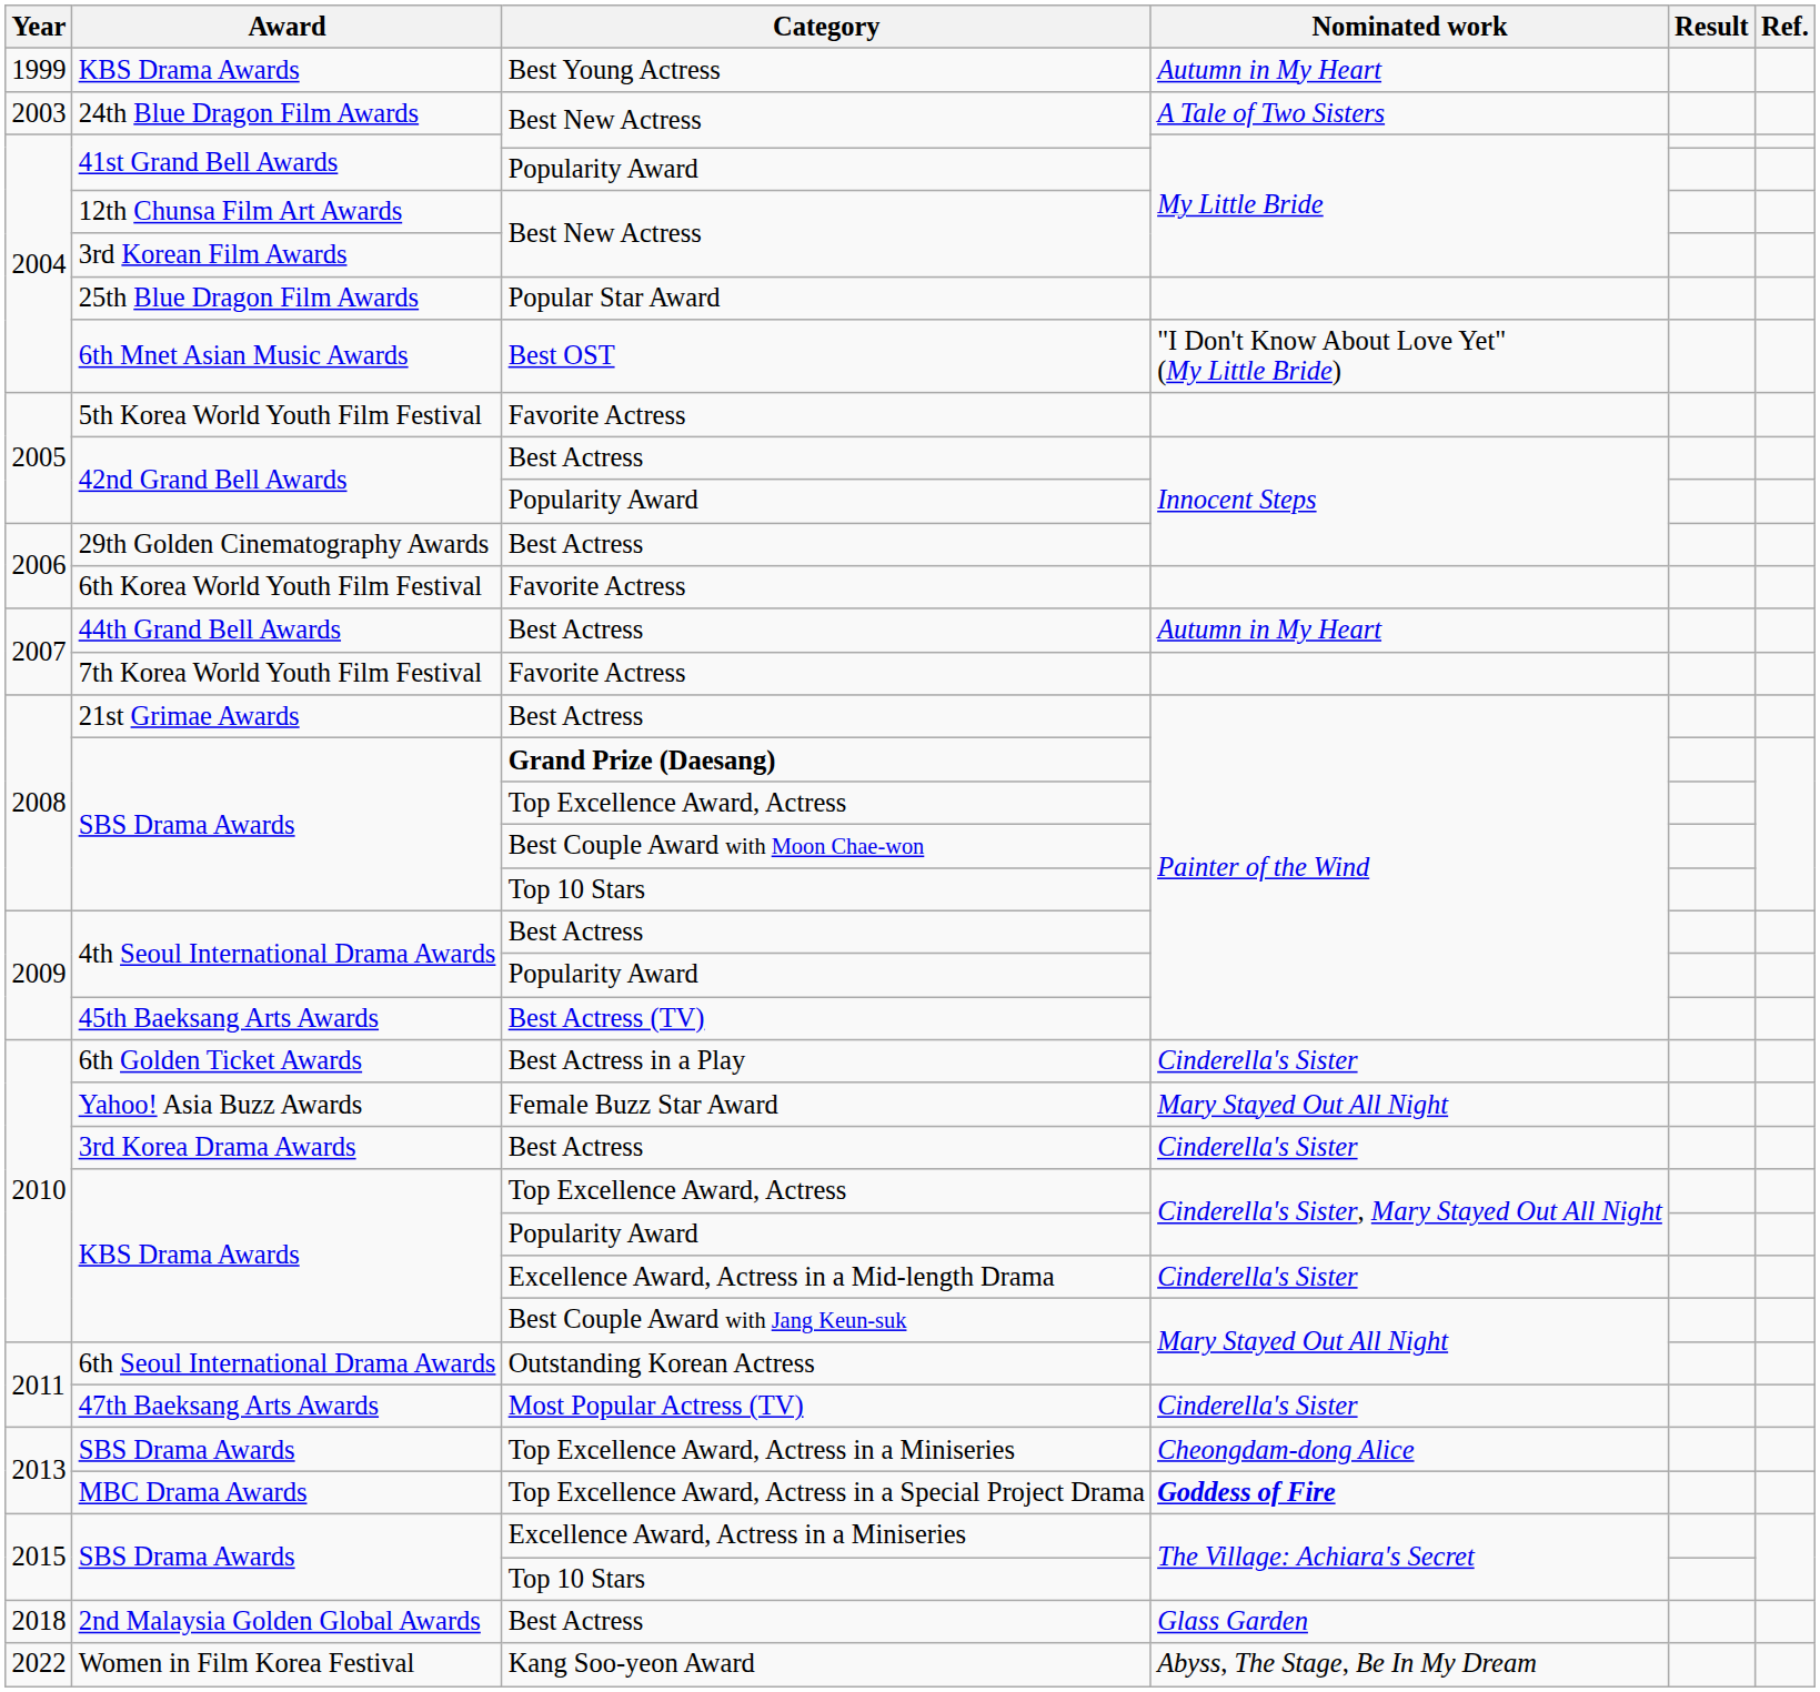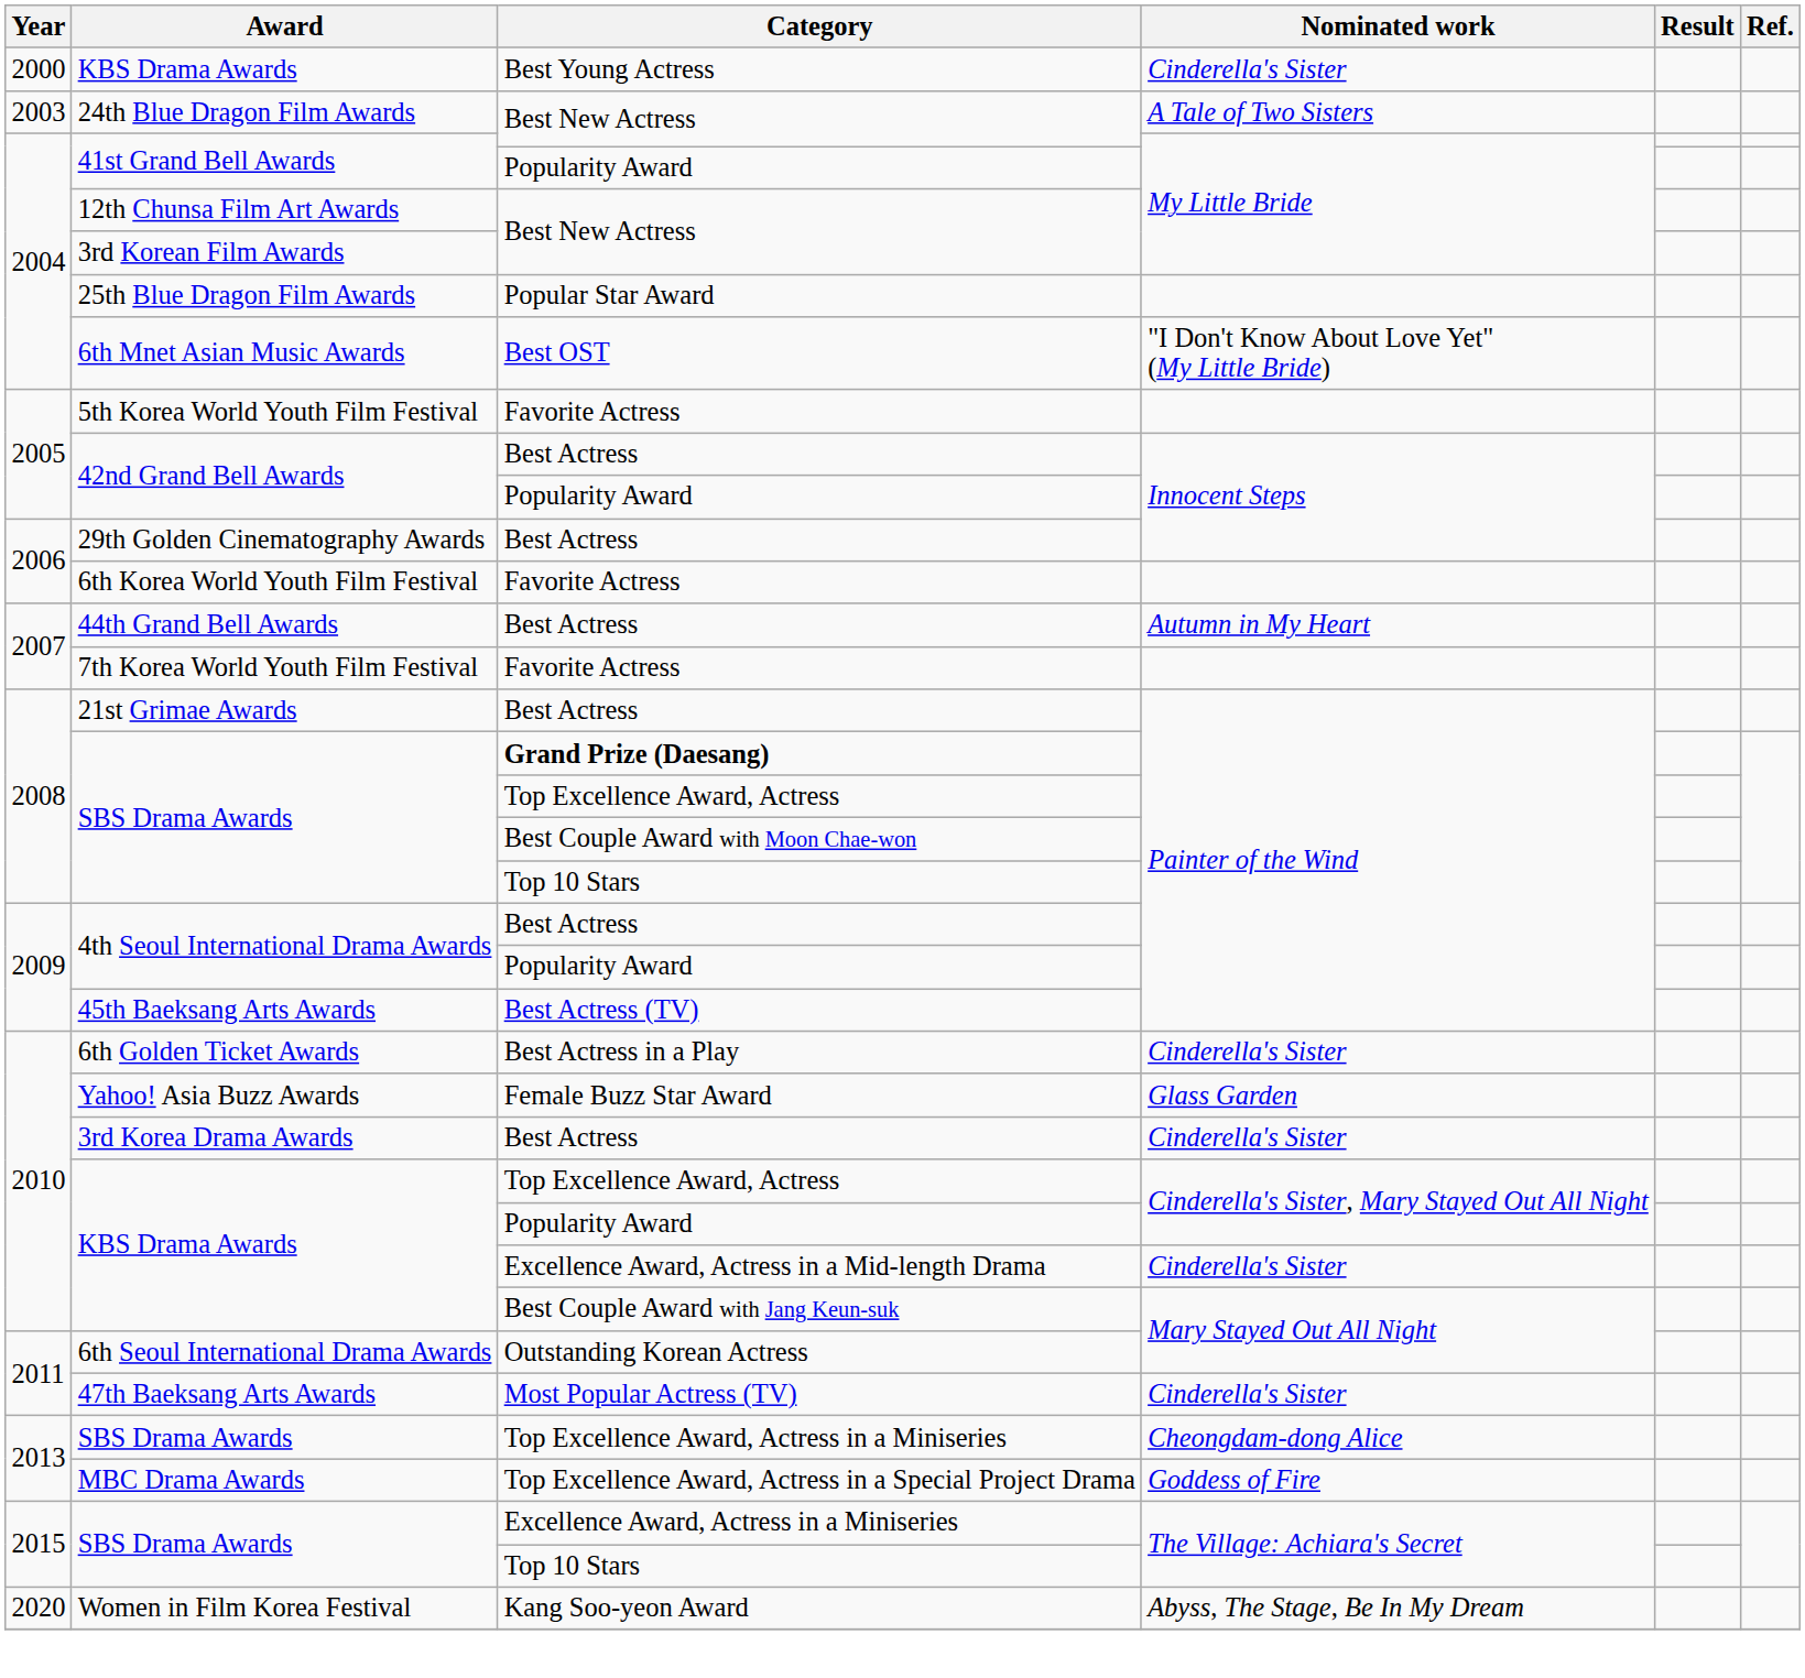KBS Drama Awards / Best Young Actress | Year: 1999 -> 2000
KBS Drama Awards / Best Young Actress | Nominated work: Autumn in My Heart -> Cinderella's Sister
Yahoo! Asia Buzz Awards | Nominated work: Mary Stayed Out All Night -> Glass Garden
MBC Drama Awards | Nominated work: bold -> normal
- row: 2018 | 2nd Malaysia Golden Global Awards | Best Actress | Glass Garden
Women in Film Korea Festival | Year: 2022 -> 2020
